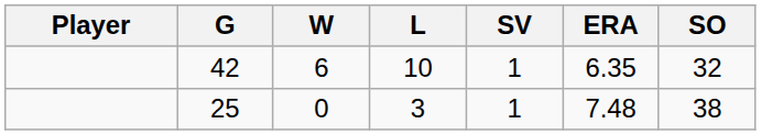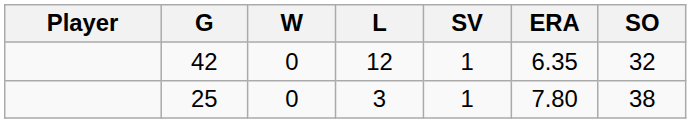42 | W: 6 -> 0
42 | L: 10 -> 12
25 | ERA: 7.48 -> 7.80
